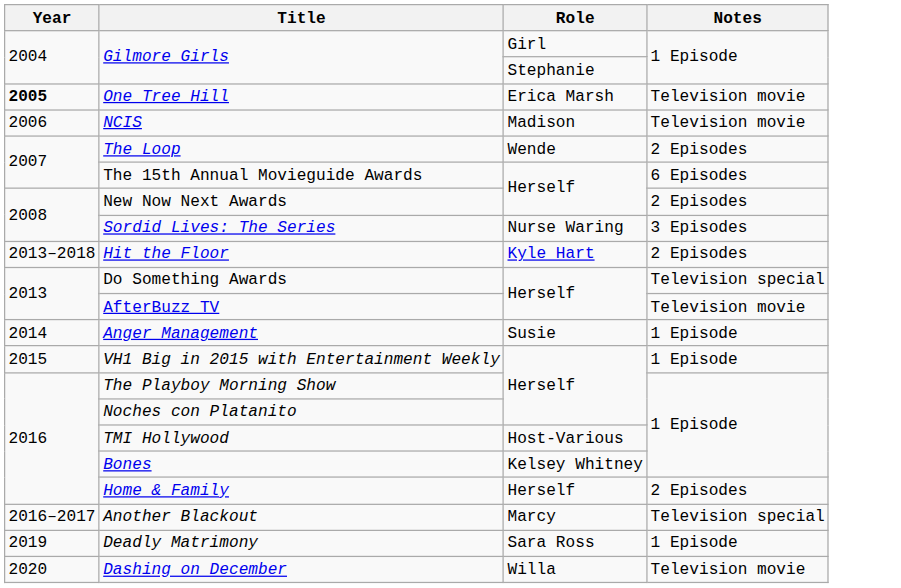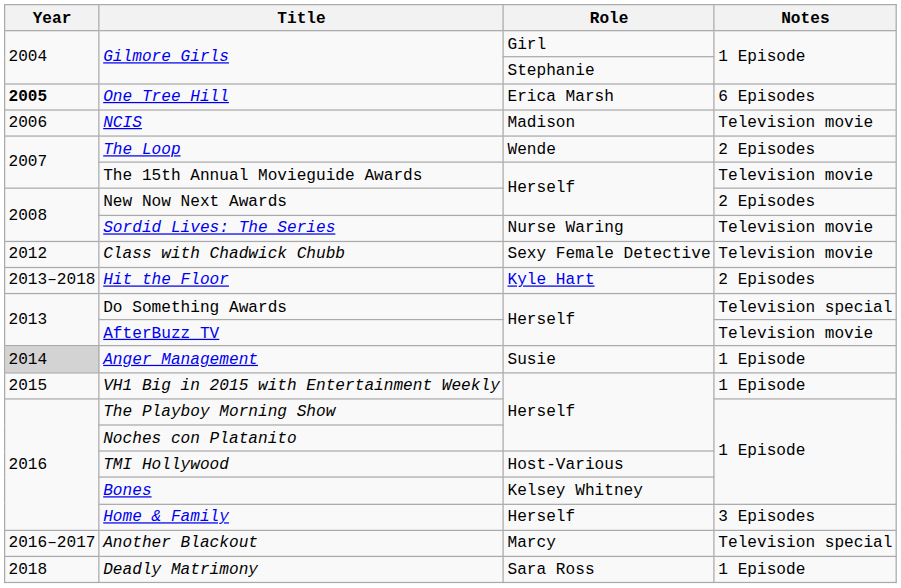One Tree Hill | Notes: Television movie -> 6 Episodes
The 15th Annual Movieguide Awards | Notes: 6 Episodes -> Television movie
Sordid Lives: The Series | Notes: 3 Episodes -> Television movie
+ row: 2012 | Class with Chadwick Chubb | Sexy Female Detective | Television movie
Anger Management | Year: no background -> lightgrey background
Home & Family | Notes: 2 Episodes -> 3 Episodes
Deadly Matrimony | Year: 2019 -> 2018
- row: 2020 | Dashing on December | Willa | Television movie
